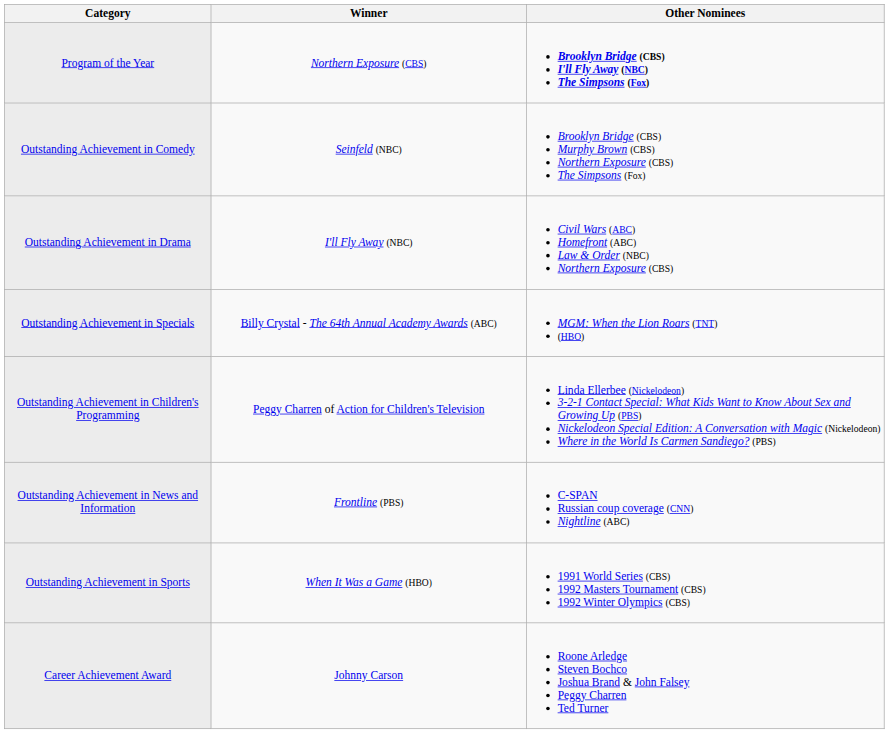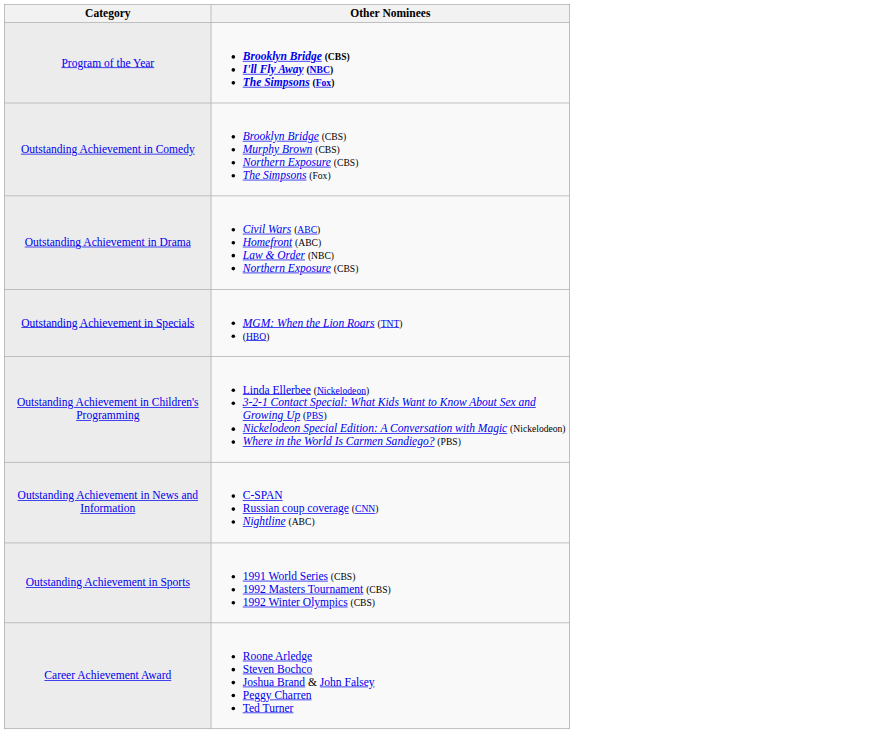- column: Winner | Northern Exposure (CBS) | Seinfeld (NBC) | I'll Fly Away (NBC) | Billy Crystal - The 64th Annual Academy Awards (ABC) | Peggy Charren of Action for Children's Television | Frontline (PBS) | When It Was a Game (HBO) | Johnny Carson
